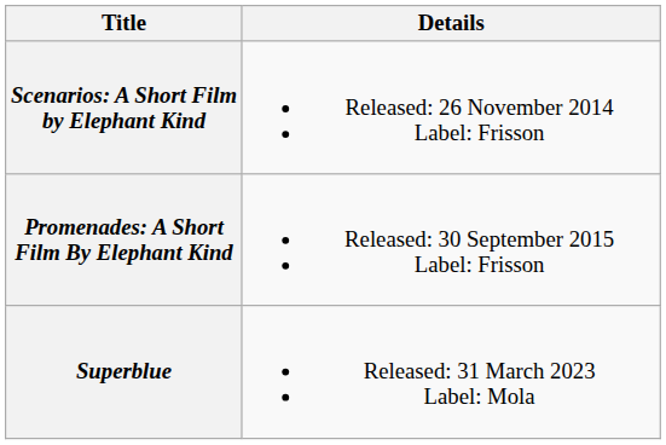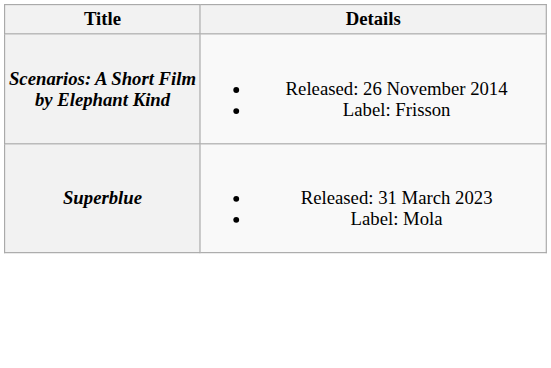- row: Promenades: A Short Film By Elephant Kind | Released: 30 September 2015 Label: Frisson
